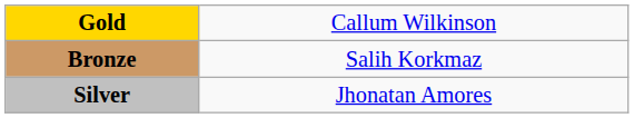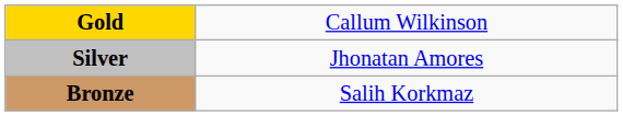rows swapped: Silver <-> Bronze
